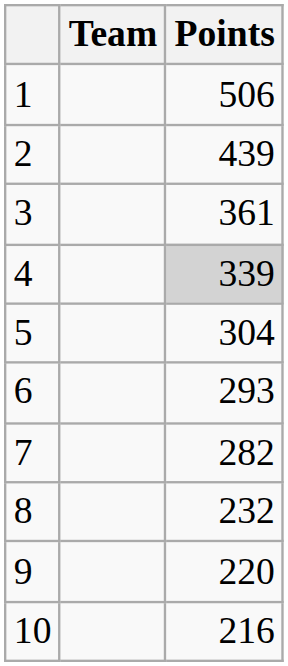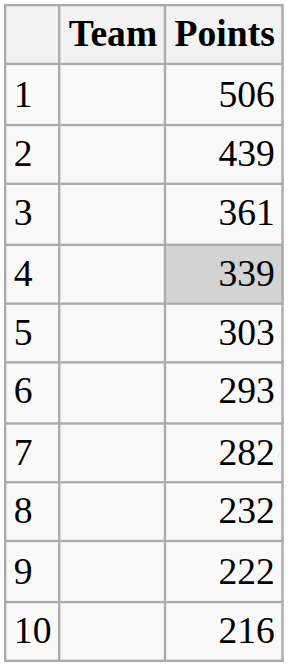5 | Points: 304 -> 303
9 | Points: 220 -> 222
